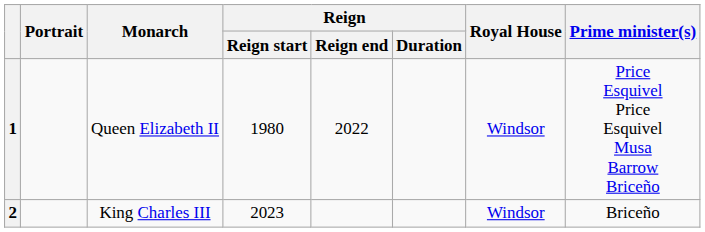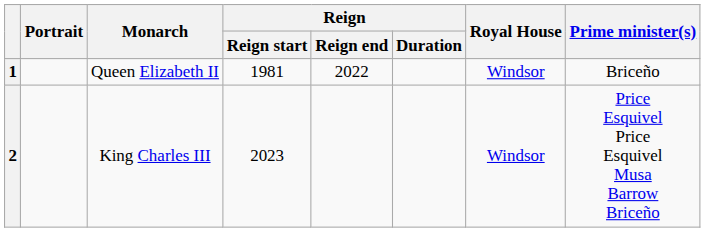1 | Reign / Reign start: 1980 -> 1981
1 | Prime minister(s): Price Esquivel Price Esquivel Musa Barrow Briceño -> Briceño
2 | Prime minister(s): Briceño -> Price Esquivel Price Esquivel Musa Barrow Briceño
